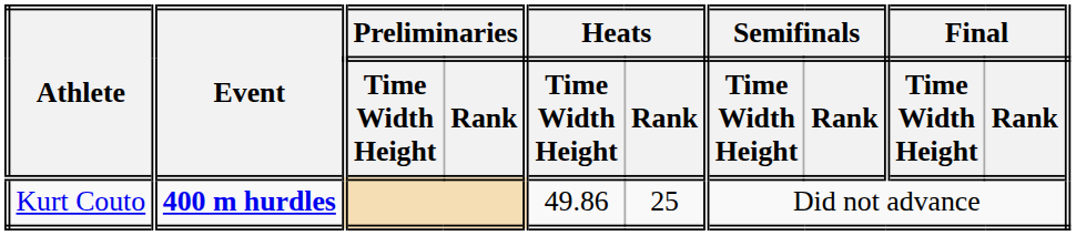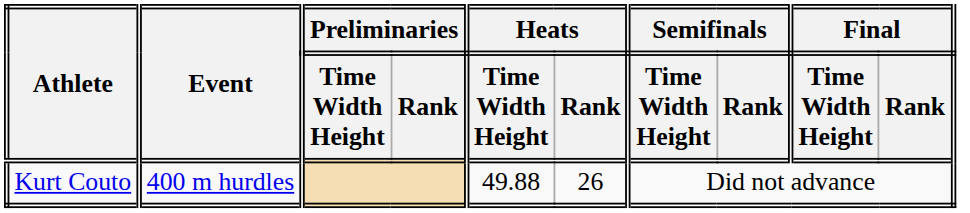Kurt Couto | Event: bold -> normal
Kurt Couto | Heats / Time Width Height: 49.86 -> 49.88
Kurt Couto | Heats / Rank: 25 -> 26
